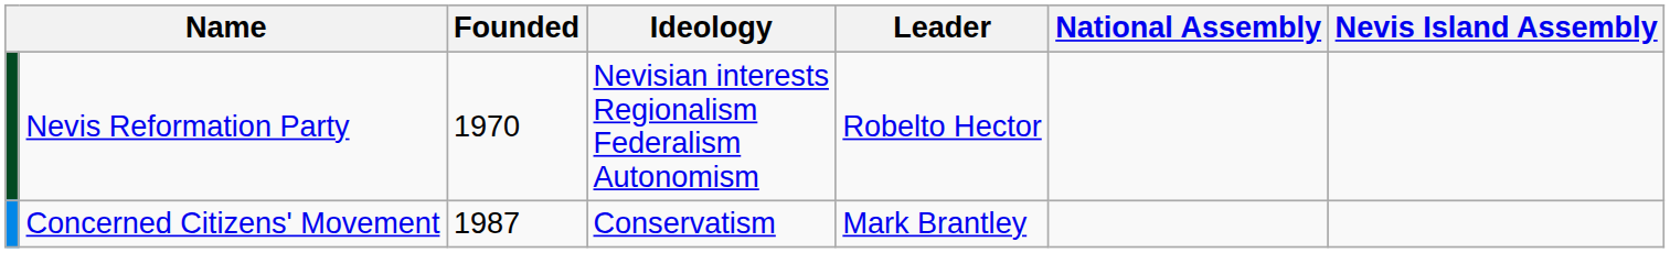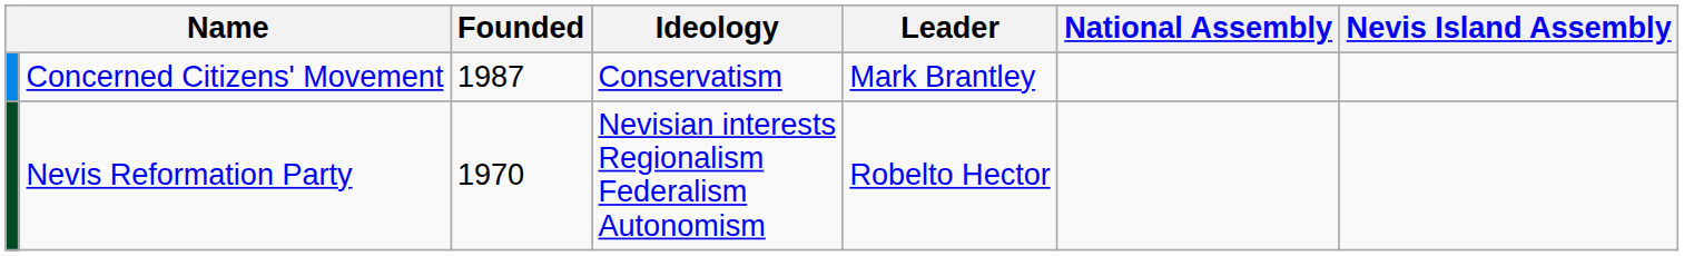rows swapped: Concerned Citizens' Movement <-> Nevis Reformation Party
